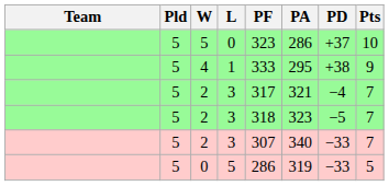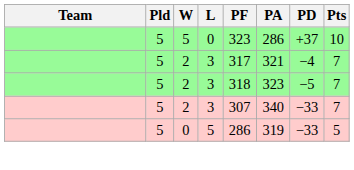- row: 5 | 4 | 1 | 333 | 295 | +38 | 9
